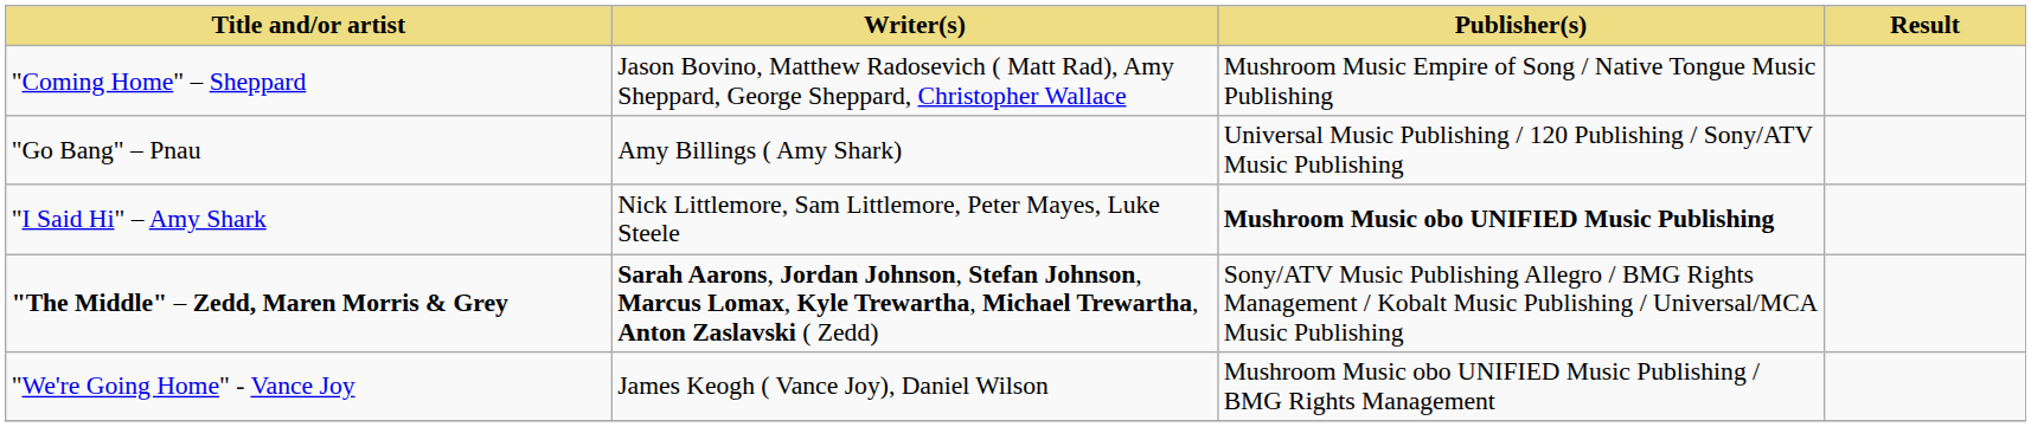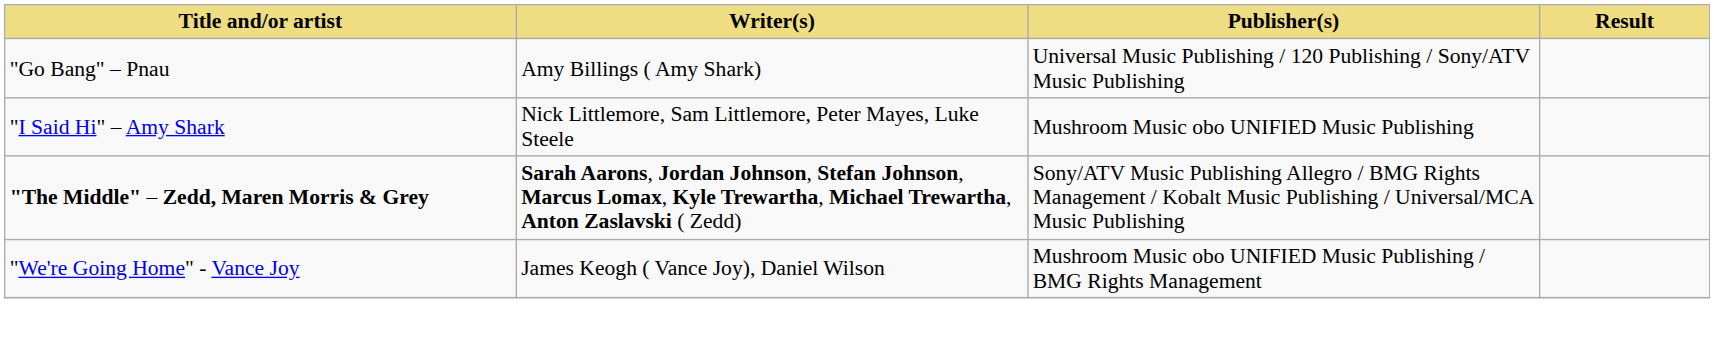- row: "Coming Home" – Sheppard | Jason Bovino, Matthew Radosevich ( Matt Rad), Amy Sheppard, George Sheppard, Christopher Wallace | Mushroom Music Empire of Song / Native Tongue Music Publishing
"I Said Hi" – Amy Shark | Publisher(s): bold -> normal
